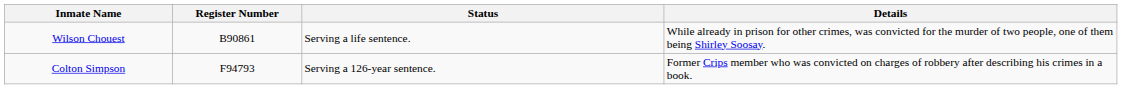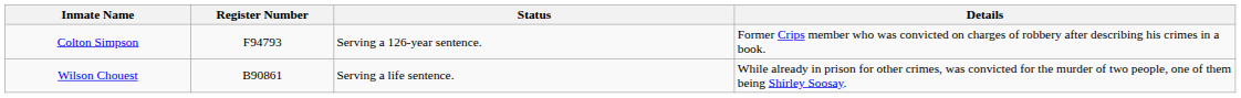rows swapped: Wilson Chouest <-> Colton Simpson
